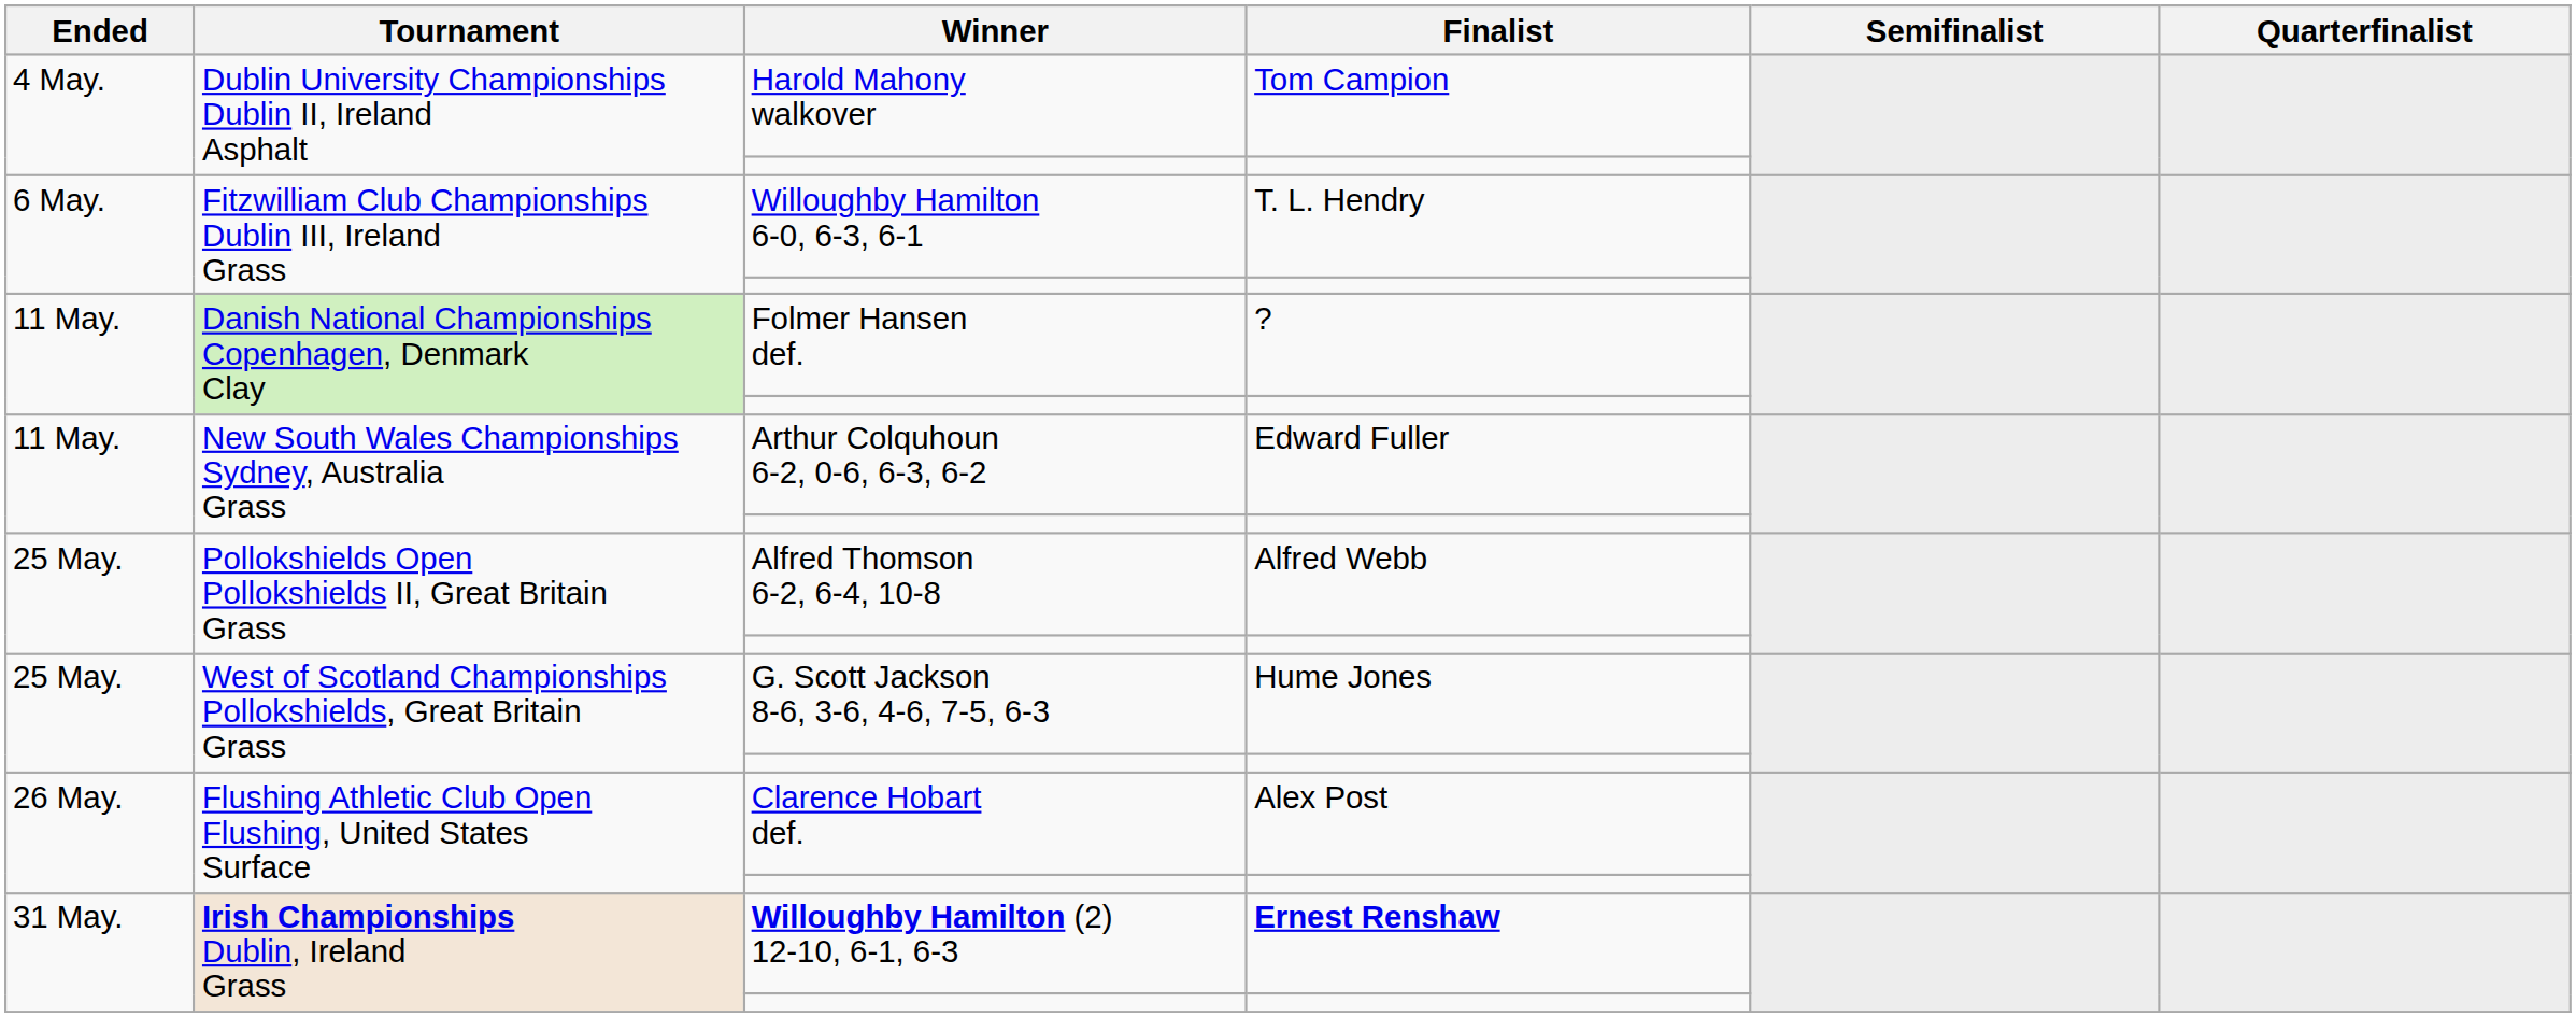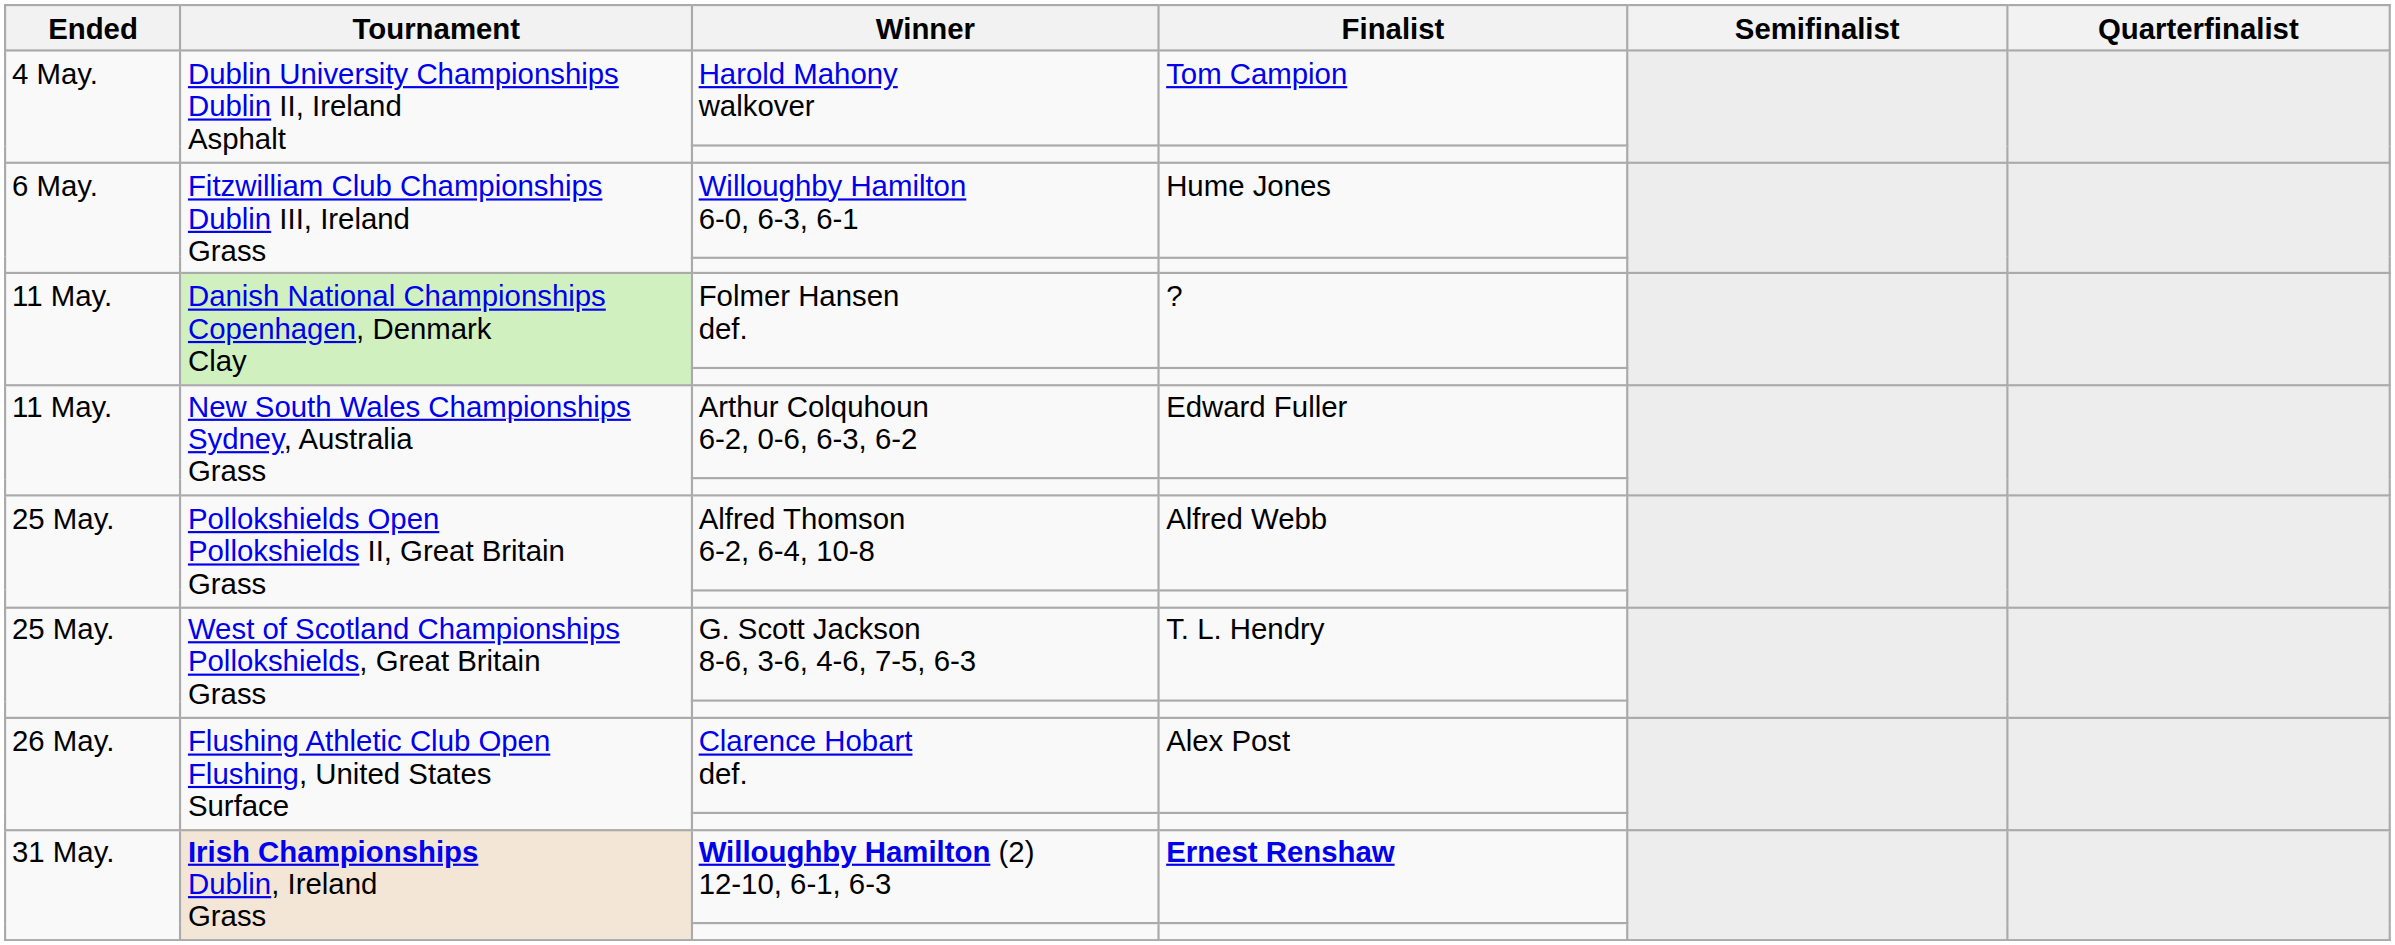Willoughby Hamilton 6-0, 6-3, 6-1 | Finalist: T. L. Hendry -> Hume Jones
G. Scott Jackson 8-6, 3-6, 4-6, 7-5, 6-3 | Finalist: Hume Jones -> T. L. Hendry
